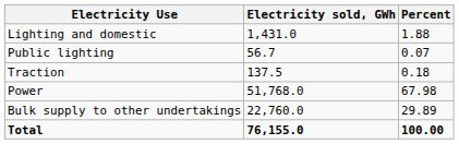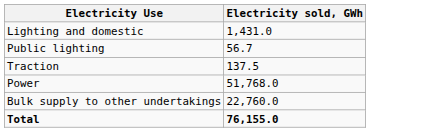- column: Percent | 1.88 | 0.07 | 0.18 | 67.98 | 29.89 | 100.00
